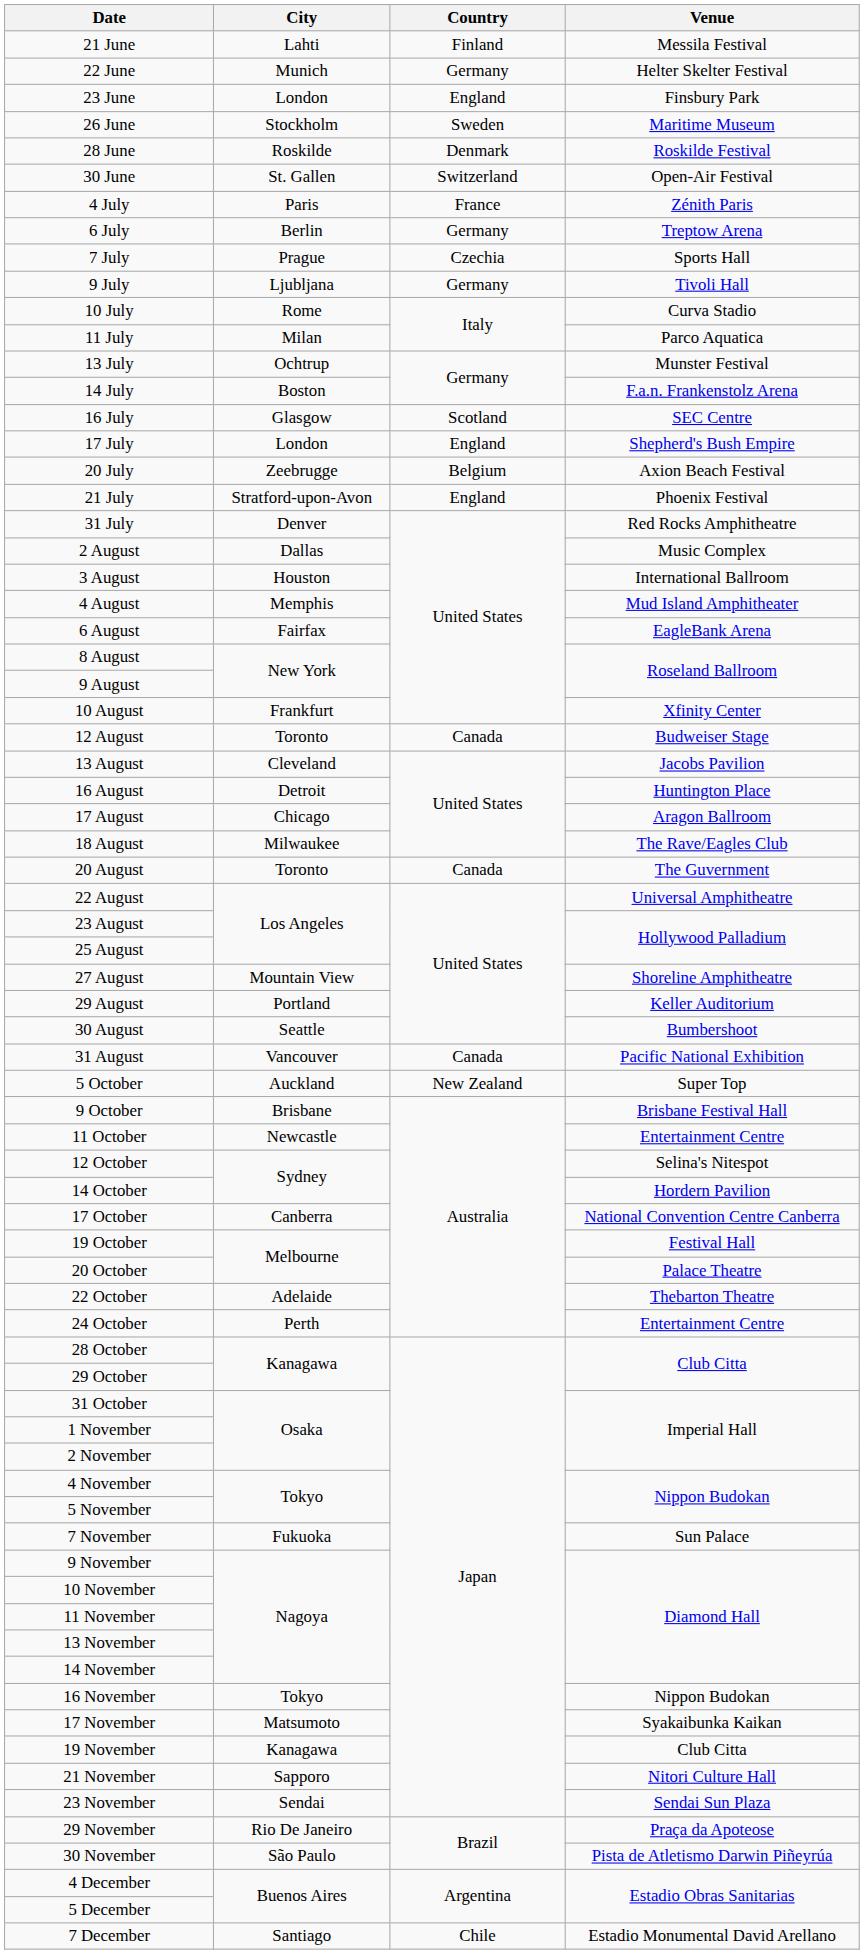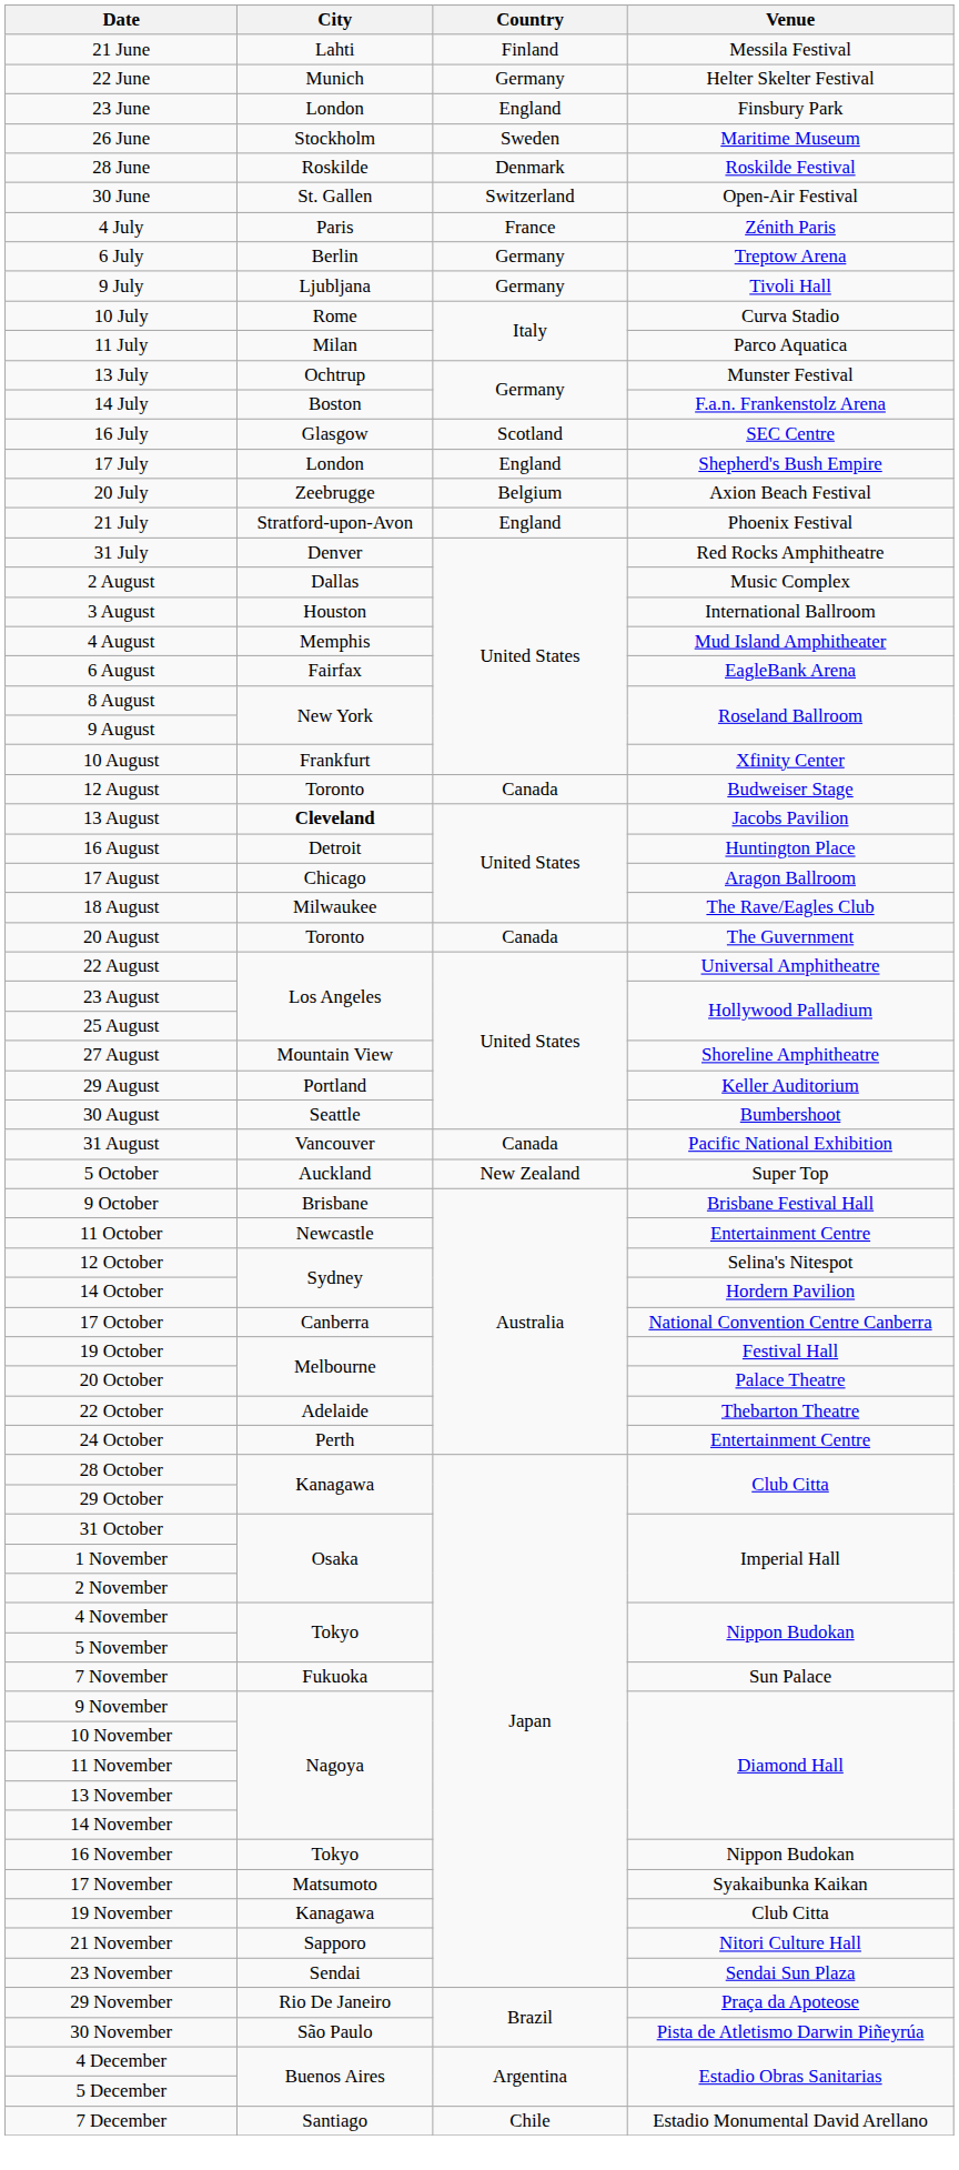- row: 7 July | Prague | Czechia | Sports Hall
13 August | City: normal -> bold
